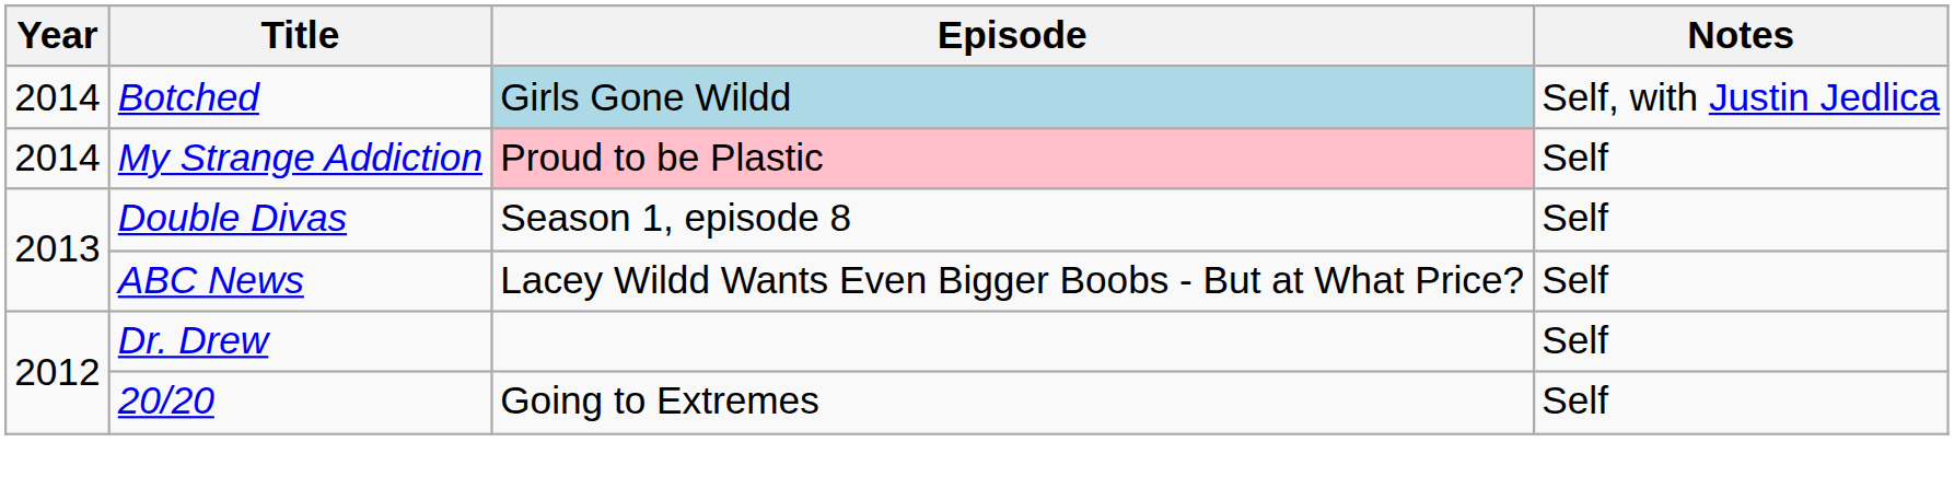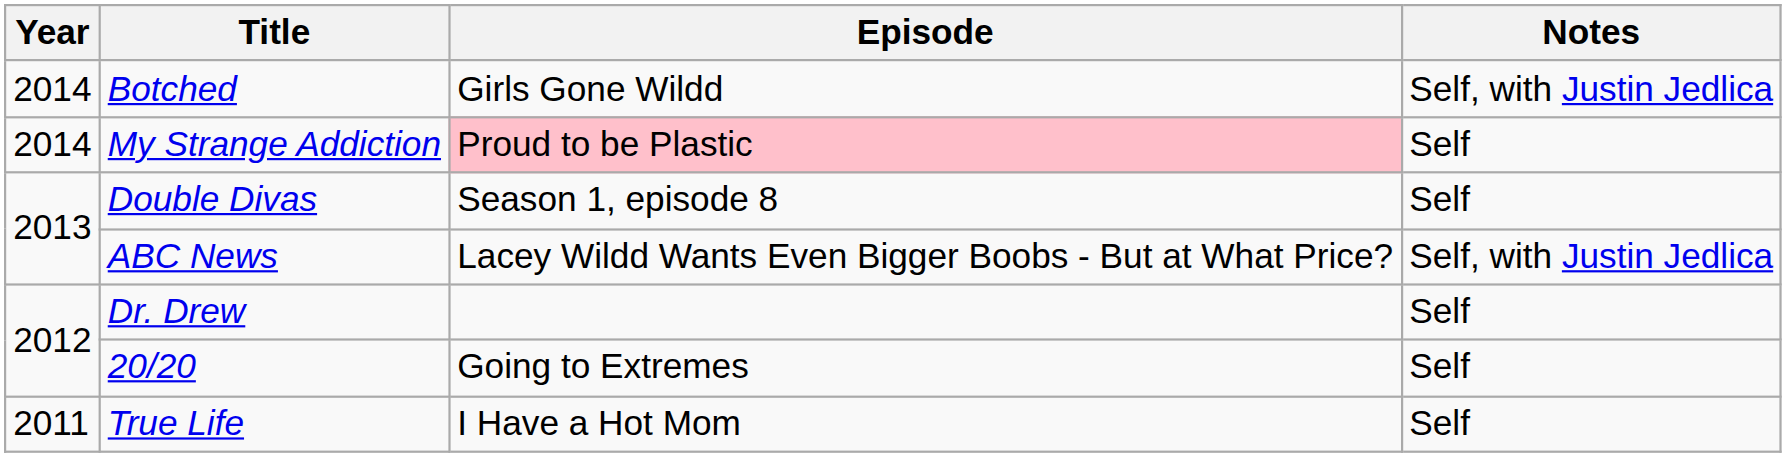Botched | Episode: lightblue background -> no background
ABC News | Notes: Self -> Self, with Justin Jedlica
+ row: 2011 | True Life | I Have a Hot Mom | Self
